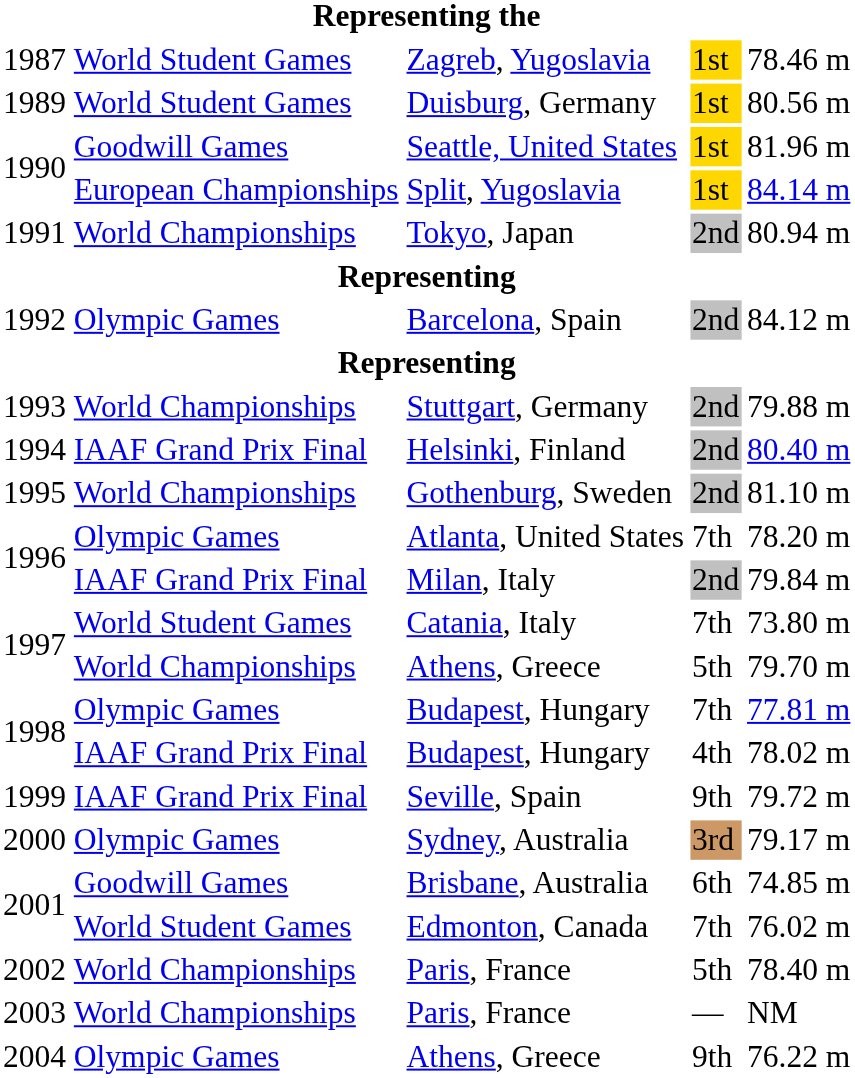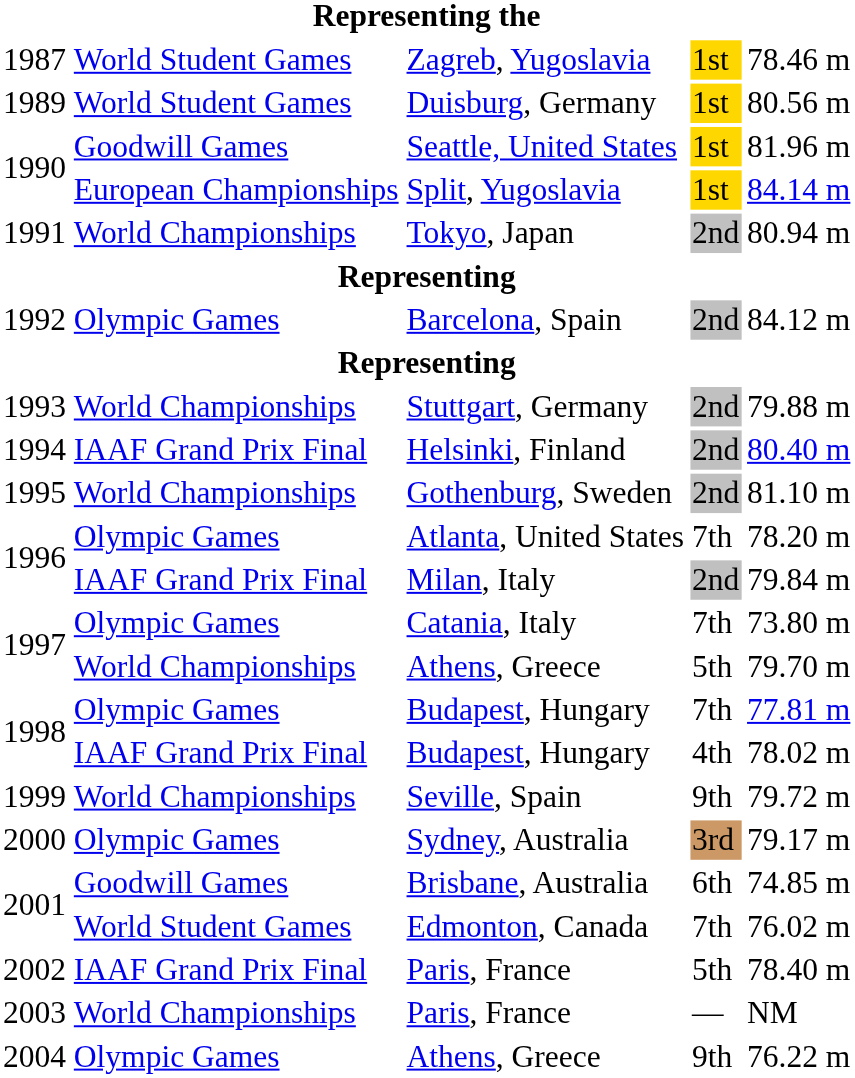Catania, Italy | column 2: World Student Games -> Olympic Games
Seville, Spain | column 2: IAAF Grand Prix Final -> World Championships
Paris, France / 5th | column 2: World Championships -> IAAF Grand Prix Final
